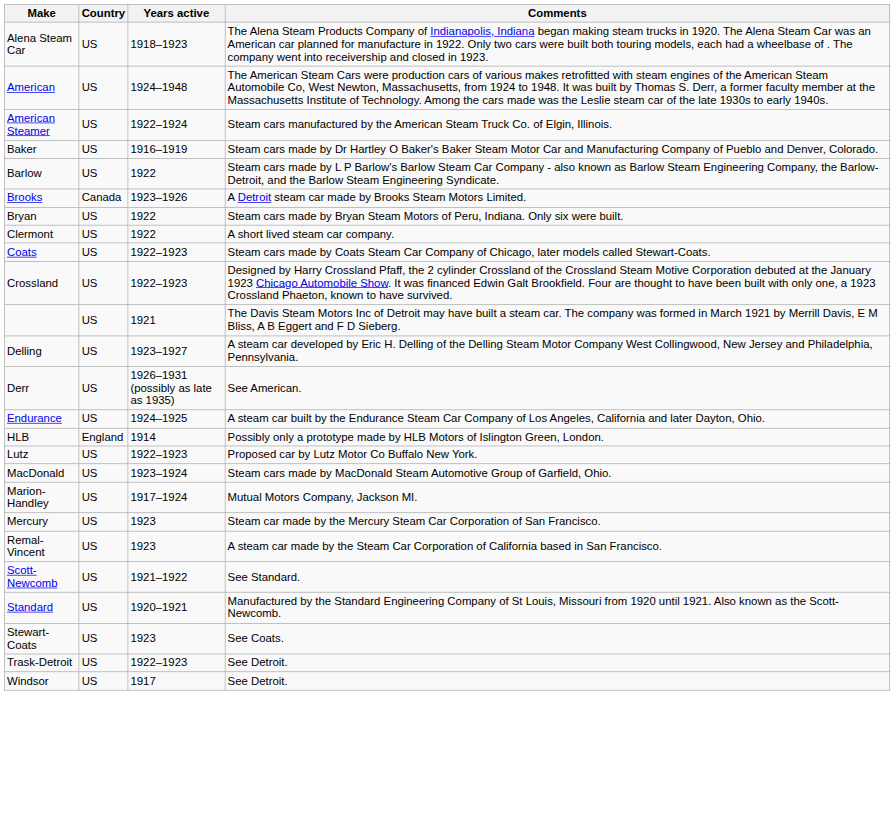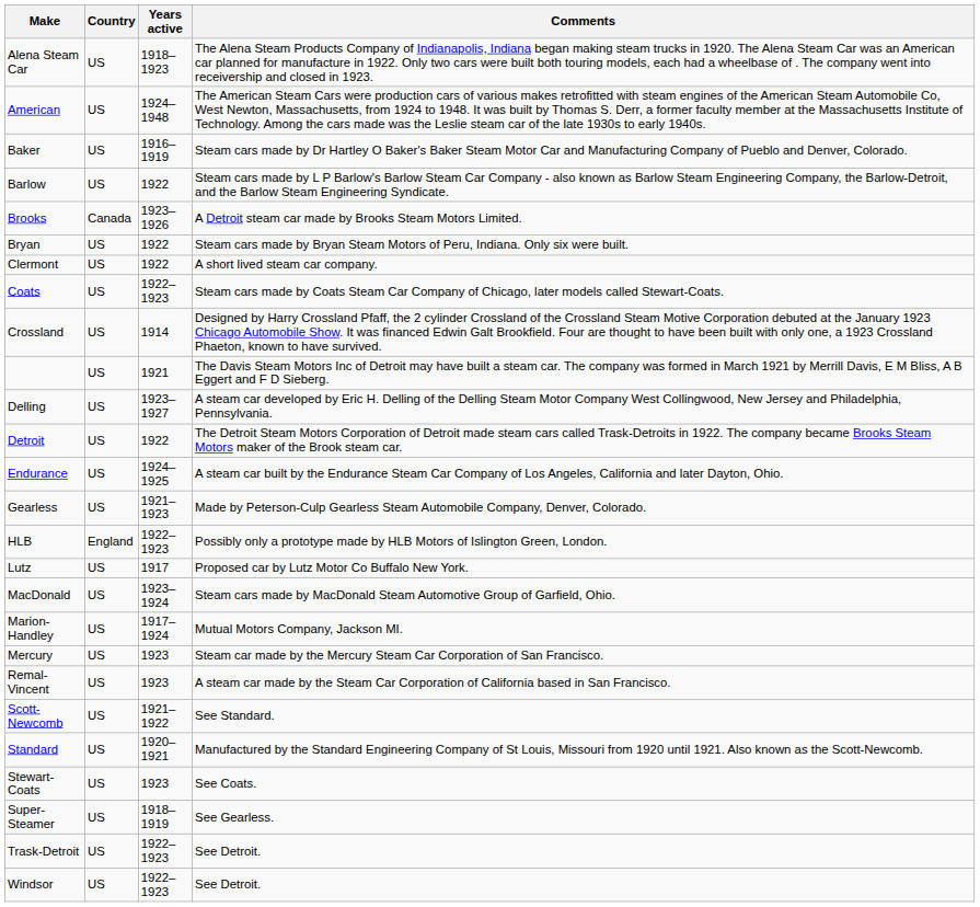- row: American Steamer | US | 1922–1924 | Steam cars manufactured by the American Steam Truck Co. of Elgin, Illinois.
Crossland | Years active: 1922–1923 -> 1914
- row: Derr | US | 1926–1931 (possibly as late as 1935) | See American.
+ row: Detroit | US | 1922 | The Detroit Steam Motors Corporation of Detroit made steam cars called Trask-Detroits in 1922. The company became Brooks Steam Motors maker of the Brook steam car.
+ row: Gearless | US | 1921–1923 | Made by Peterson-Culp Gearless Steam Automobile Company, Denver, Colorado.
HLB | Years active: 1914 -> 1922–1923
Lutz | Years active: 1922–1923 -> 1917
+ row: Super-Steamer | US | 1918–1919 | See Gearless.
Windsor | Years active: 1917 -> 1922–1923
